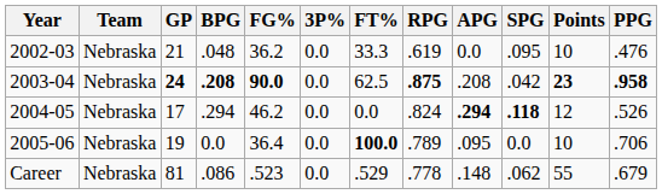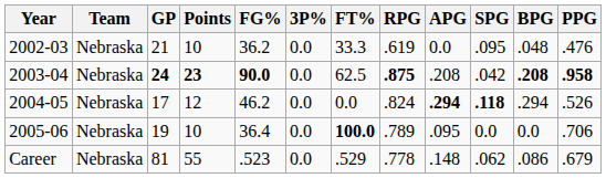columns swapped: Points <-> BPG
